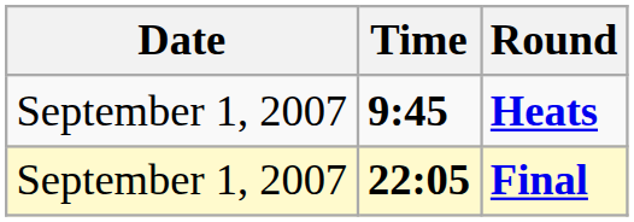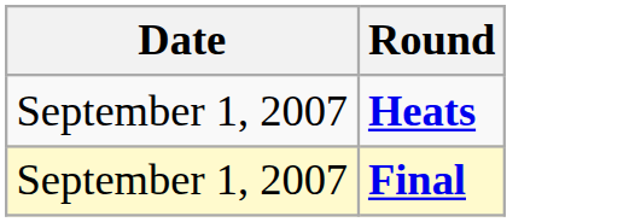- column: Time | 9:45 | 22:05
